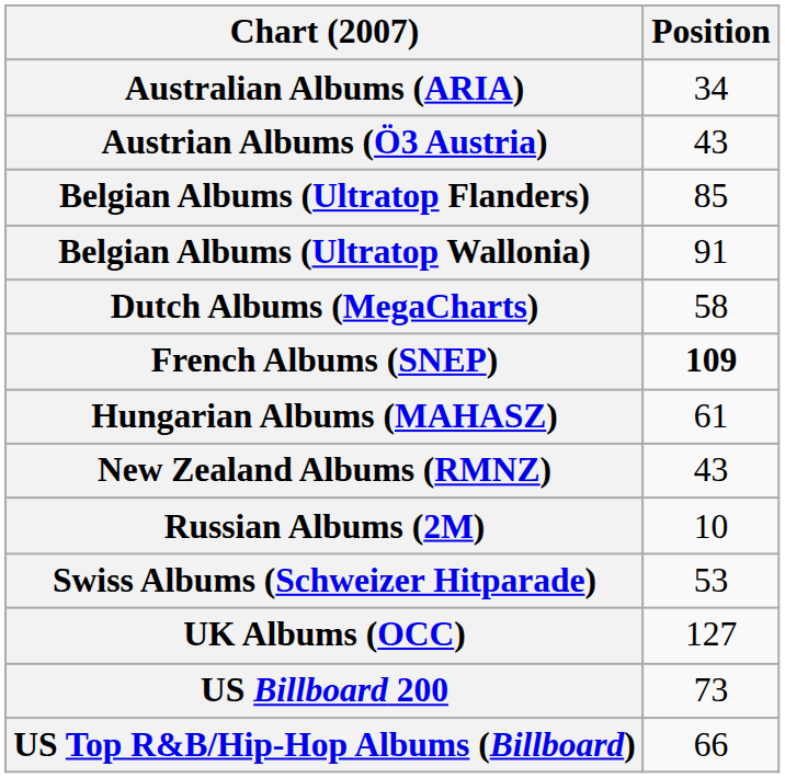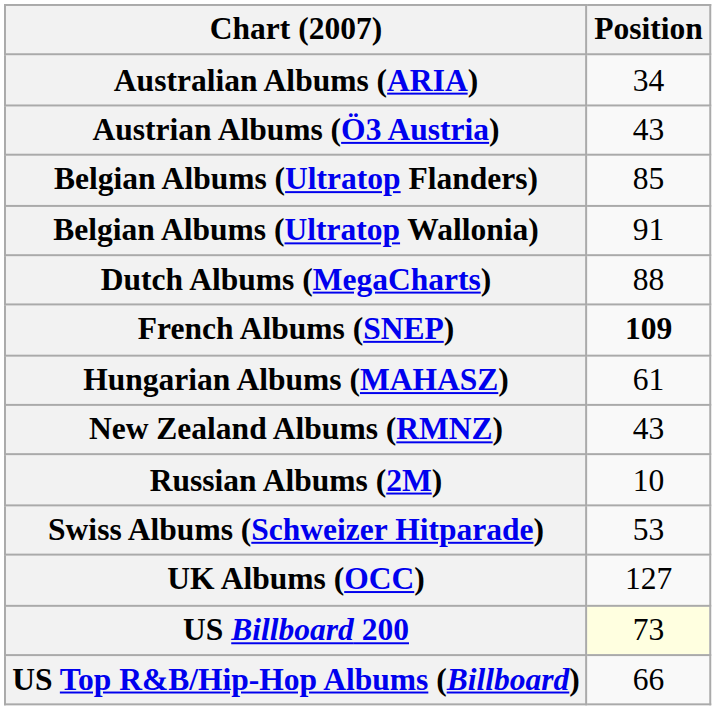Dutch Albums (MegaCharts) | Position: 58 -> 88
US Billboard 200 | Position: no background -> lightyellow background
